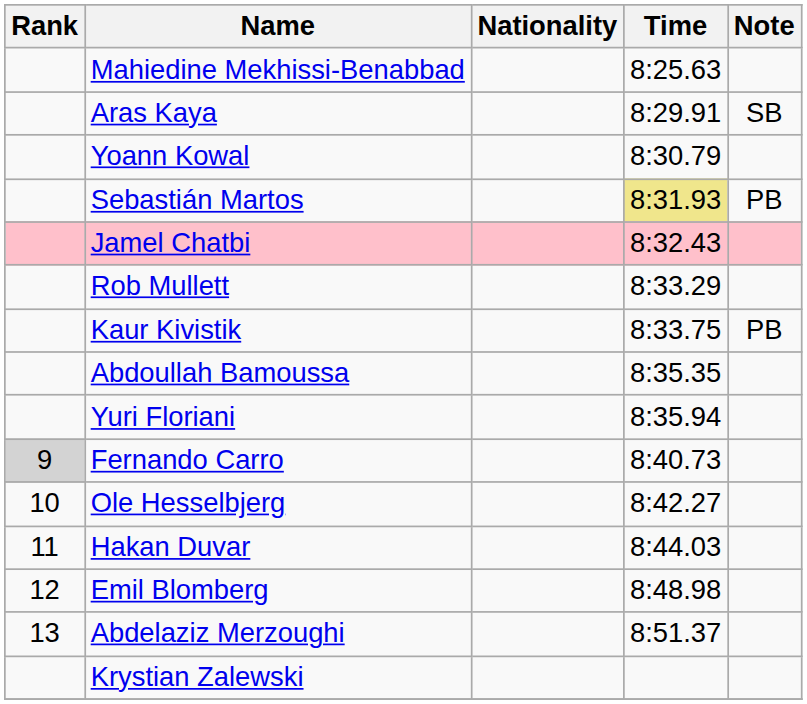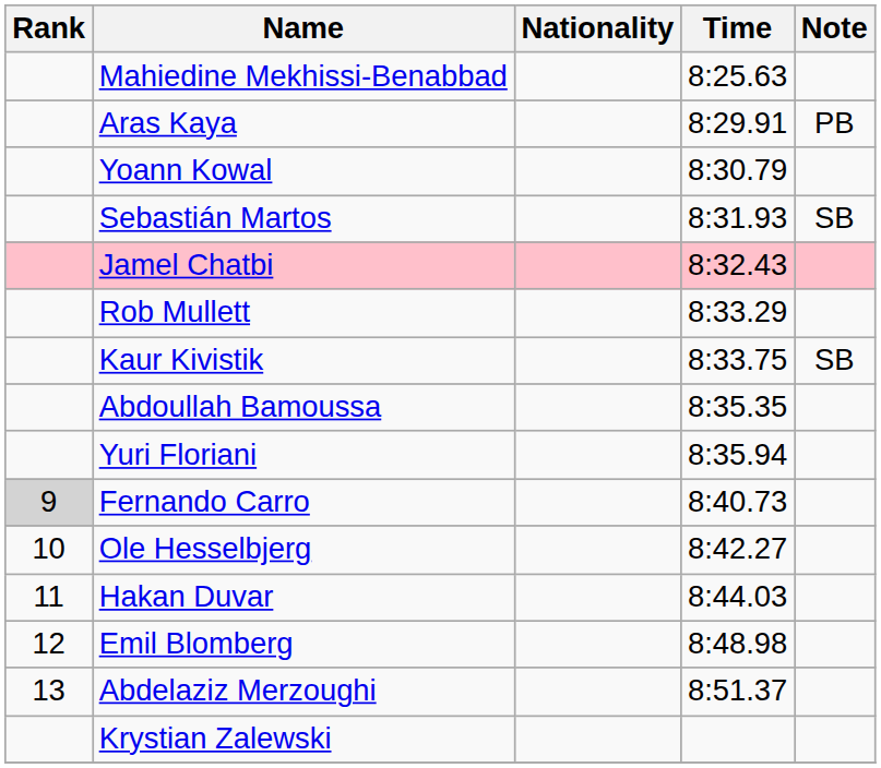Aras Kaya | Note: SB -> PB
Sebastián Martos | Time: khaki background -> no background
Sebastián Martos | Note: PB -> SB
Kaur Kivistik | Note: PB -> SB
